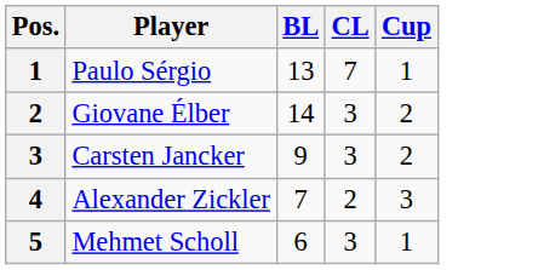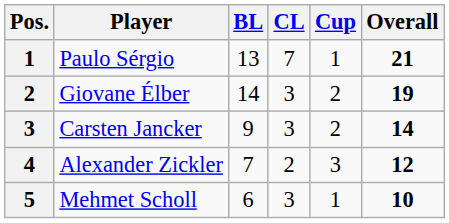+ column: Overall | 21 | 19 | 14 | 12 | 10
